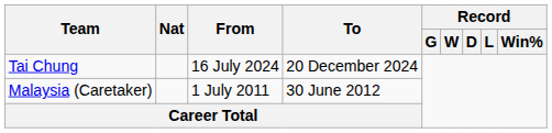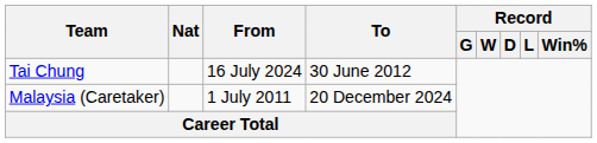Tai Chung | To: 20 December 2024 -> 30 June 2012
Malaysia (Caretaker) | To: 30 June 2012 -> 20 December 2024
